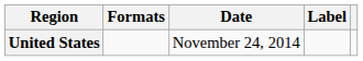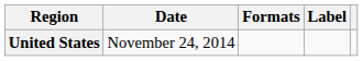columns swapped: Date <-> Formats
